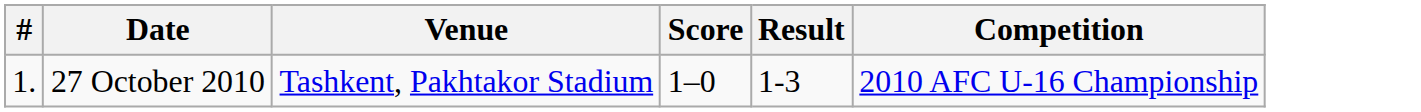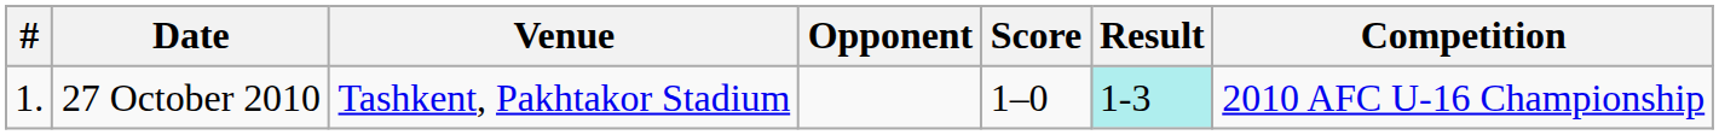+ column: Opponent
27 October 2010 | Result: no background -> paleturquoise background
